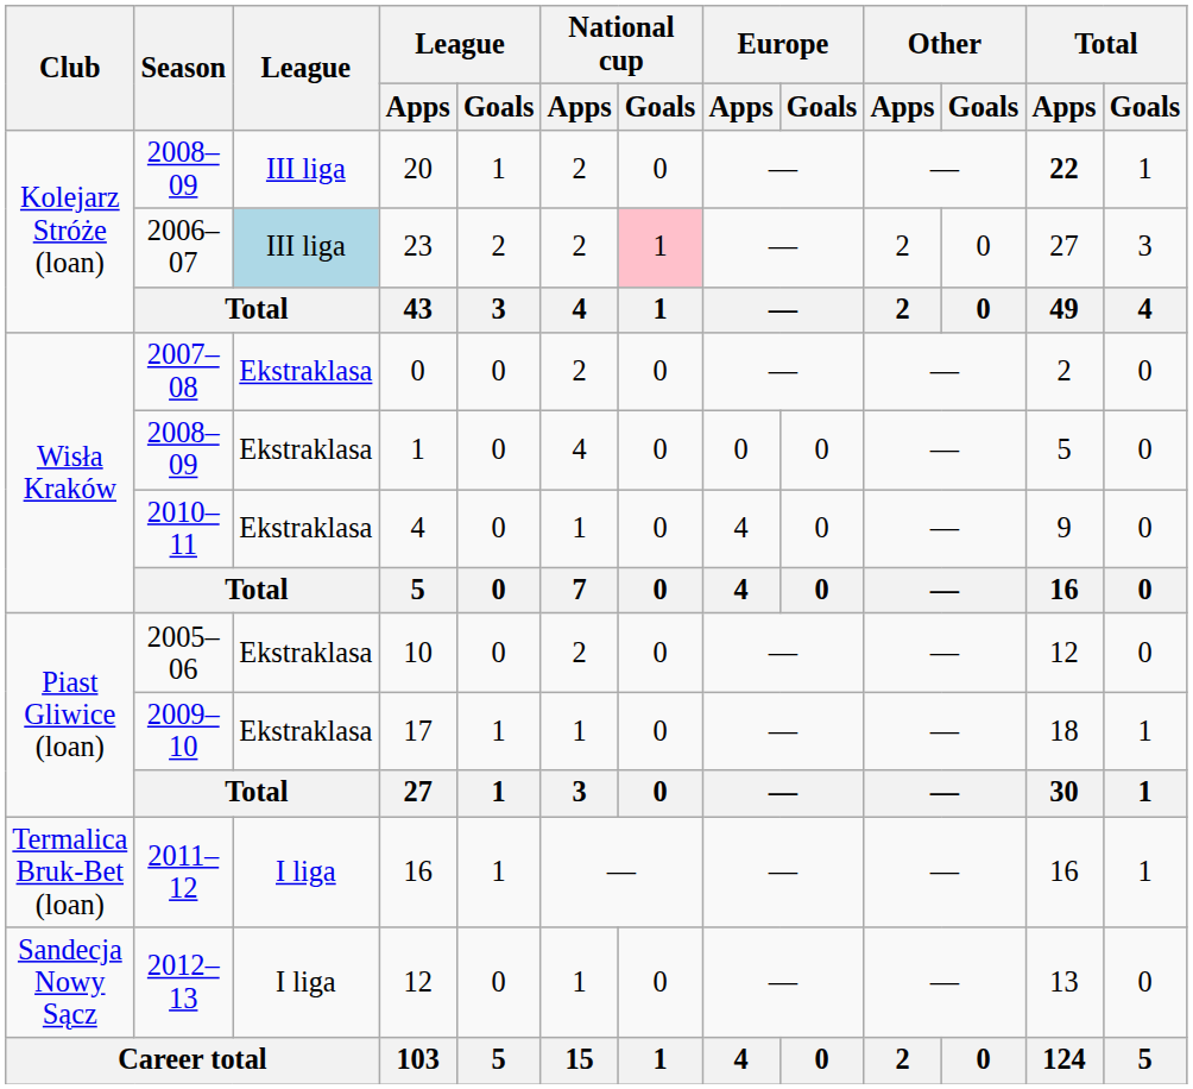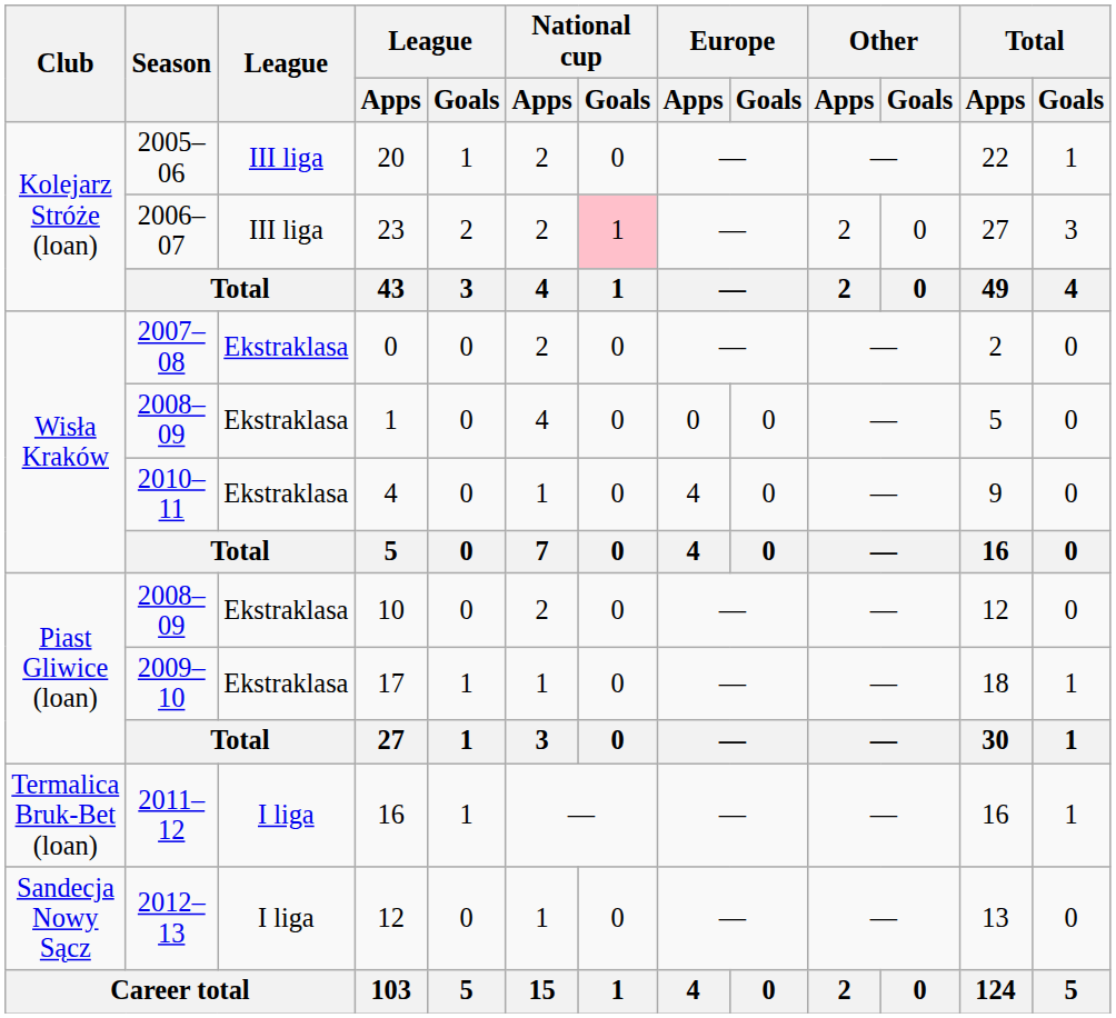20 | Season: 2008–09 -> 2005–06
20 | Total / Apps: bold -> normal
23 | League: lightblue background -> no background
10 | Season: 2005–06 -> 2008–09
